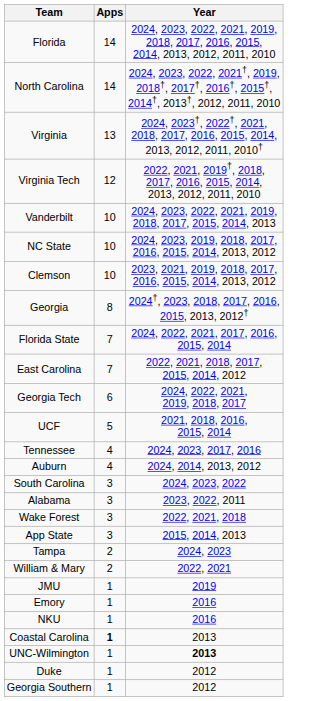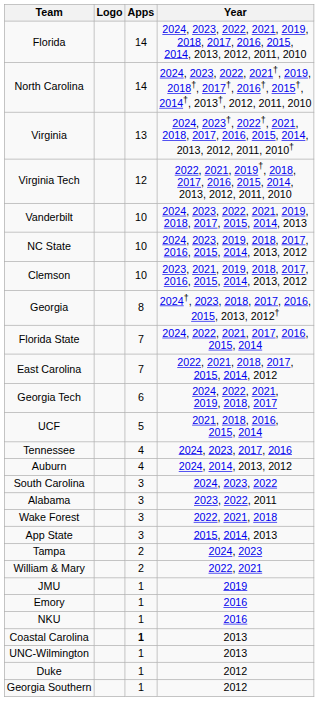+ column: Logo
UNC-Wilmington | Year: bold -> normal
